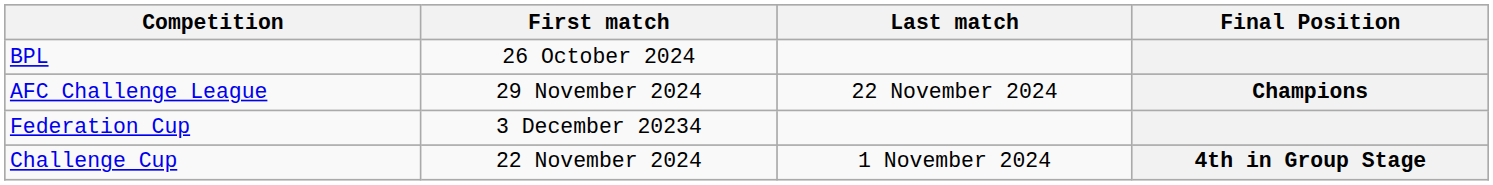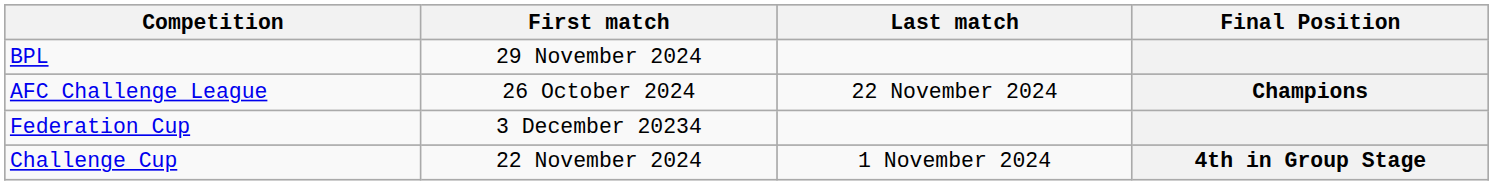BPL | First match: 26 October 2024 -> 29 November 2024
AFC Challenge League | First match: 29 November 2024 -> 26 October 2024
